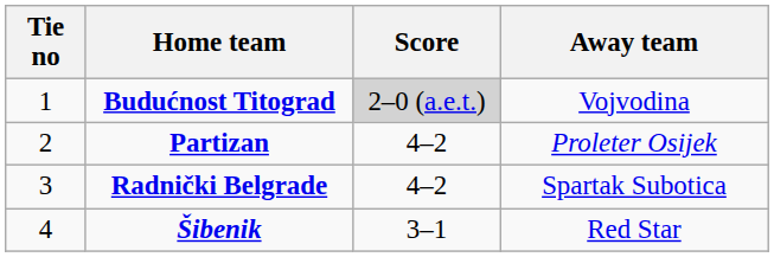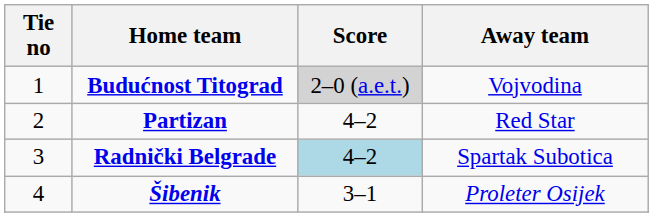Partizan | Away team: Proleter Osijek -> Red Star
Radnički Belgrade | Score: no background -> lightblue background
Šibenik | Away team: Red Star -> Proleter Osijek
